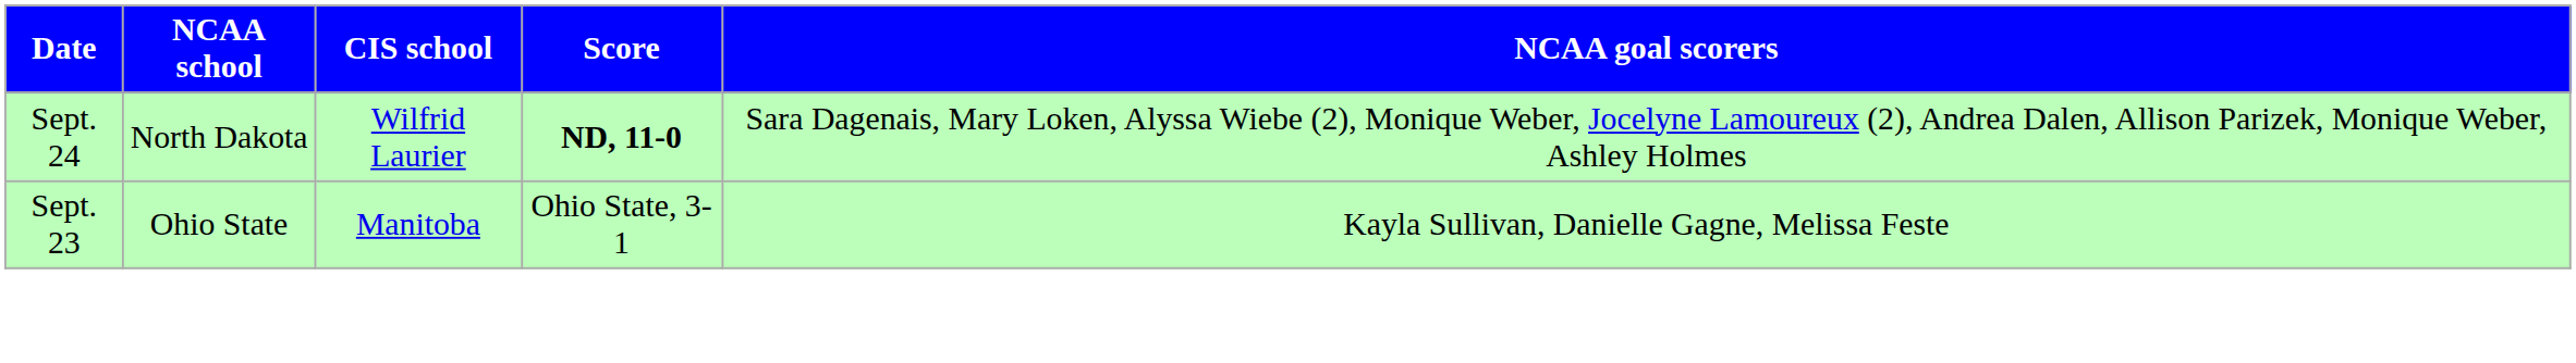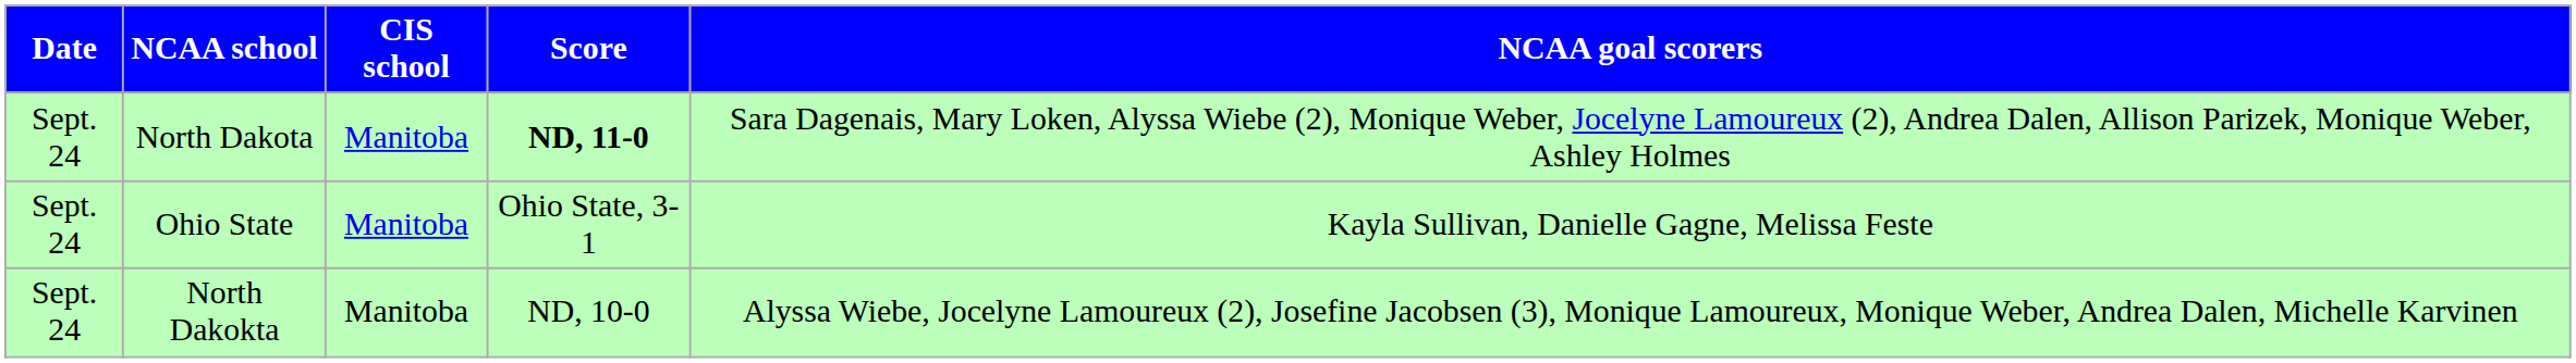North Dakota | CIS school: Wilfrid Laurier -> Manitoba
Ohio State | Date: Sept. 23 -> Sept. 24
+ row: Sept. 24 | North Dakokta | Manitoba | ND, 10-0 | Alyssa Wiebe, Jocelyne Lamoureux (2), Josefine Jacobsen (3), Monique Lamoureux, Monique Weber, Andrea Dalen, Michelle Karvinen
